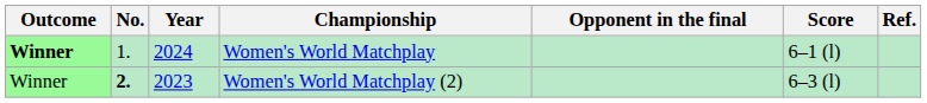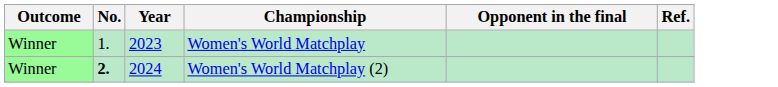- column: Score | 6–1 (l) | 6–3 (l)
Women's World Matchplay | Outcome: bold -> normal
Women's World Matchplay | Year: 2024 -> 2023
Women's World Matchplay (2) | Year: 2023 -> 2024
